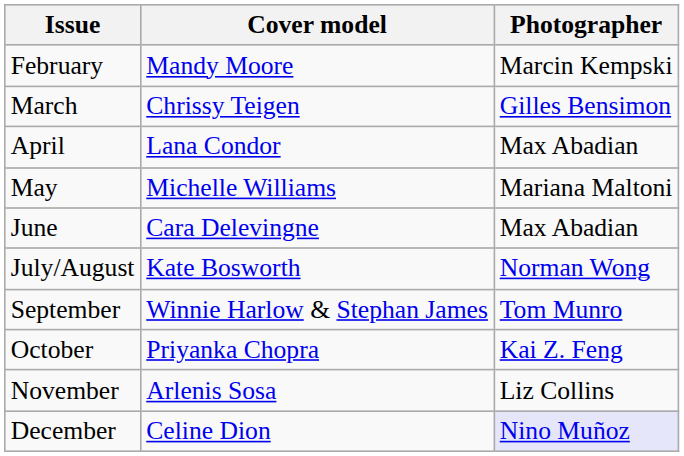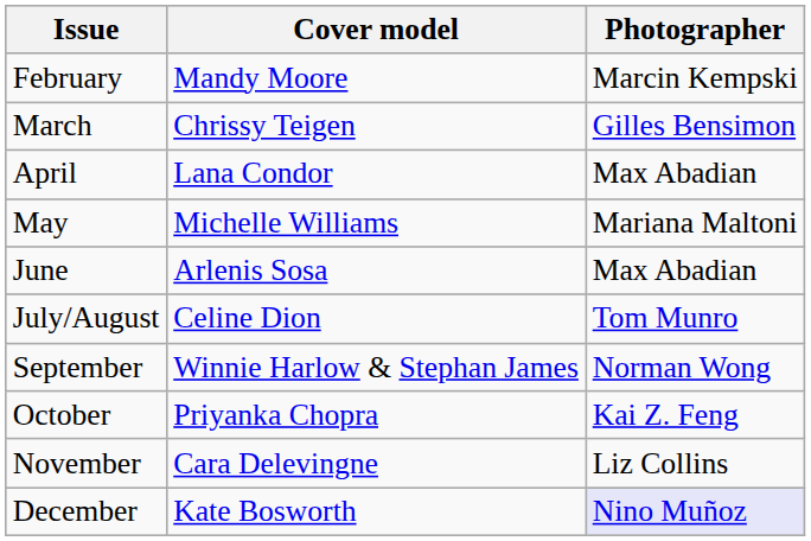June | Cover model: Cara Delevingne -> Arlenis Sosa
July/August | Cover model: Kate Bosworth -> Celine Dion
July/August | Photographer: Norman Wong -> Tom Munro
September | Photographer: Tom Munro -> Norman Wong
November | Cover model: Arlenis Sosa -> Cara Delevingne
December | Cover model: Celine Dion -> Kate Bosworth
